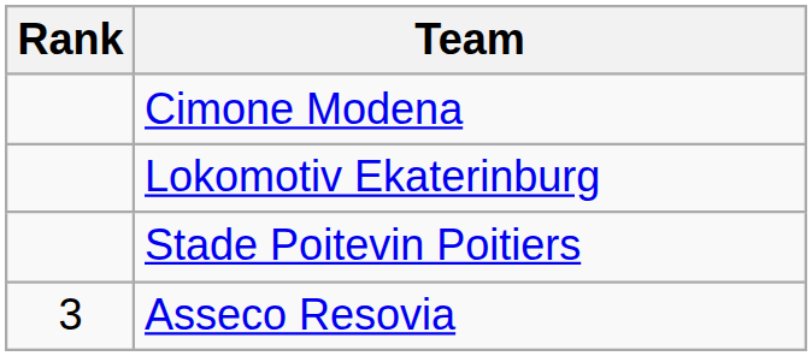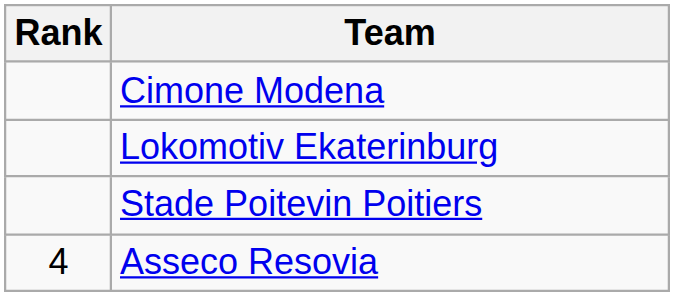Asseco Resovia | Rank: 3 -> 4
